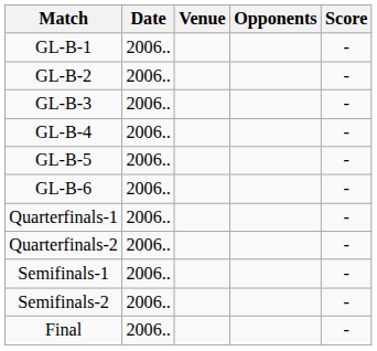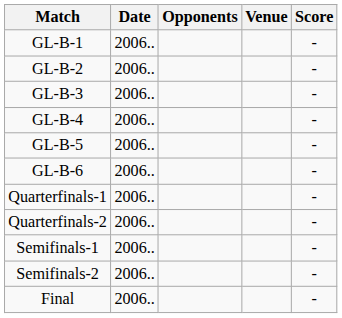columns swapped: Venue <-> Opponents
